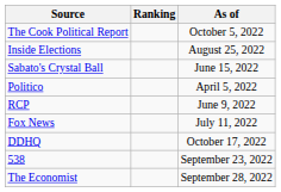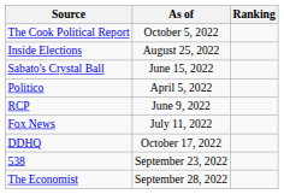columns swapped: Ranking <-> As of
